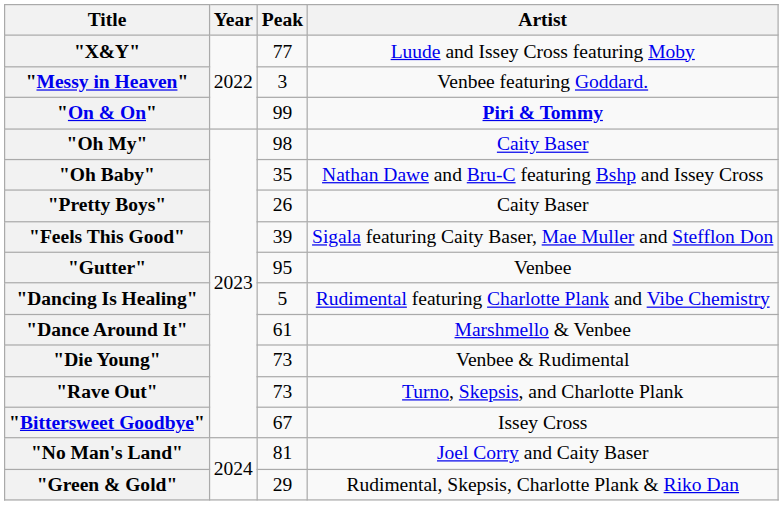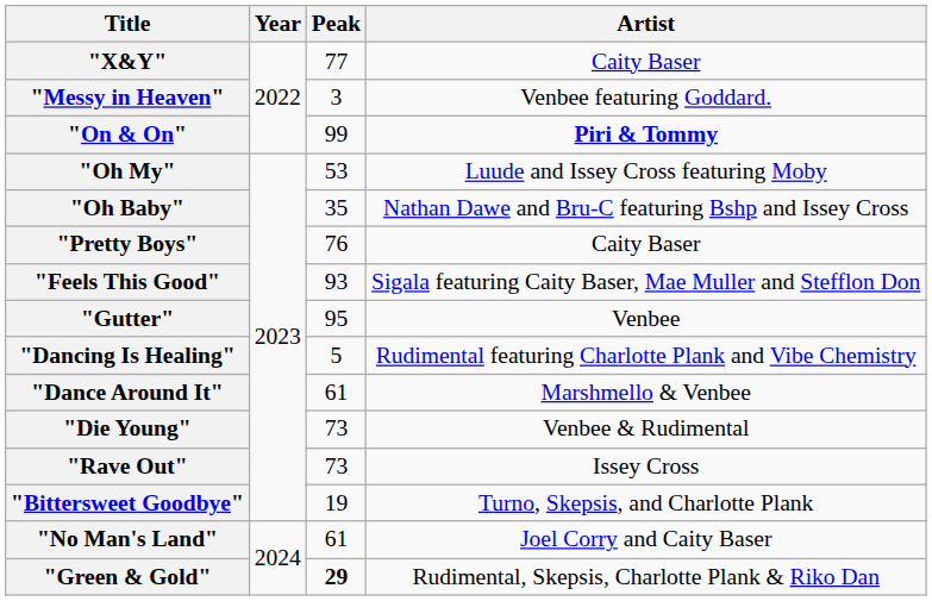"X&Y" | Artist: Luude and Issey Cross featuring Moby -> Caity Baser
"Oh My" | Peak: 98 -> 53
"Oh My" | Artist: Caity Baser -> Luude and Issey Cross featuring Moby
"Pretty Boys" | Peak: 26 -> 76
"Feels This Good" | Peak: 39 -> 93
"Rave Out" | Artist: Turno, Skepsis, and Charlotte Plank -> Issey Cross
"Bittersweet Goodbye" | Peak: 67 -> 19
"Bittersweet Goodbye" | Artist: Issey Cross -> Turno, Skepsis, and Charlotte Plank
"No Man's Land" | Peak: 81 -> 61
"Green & Gold" | Peak: normal -> bold
